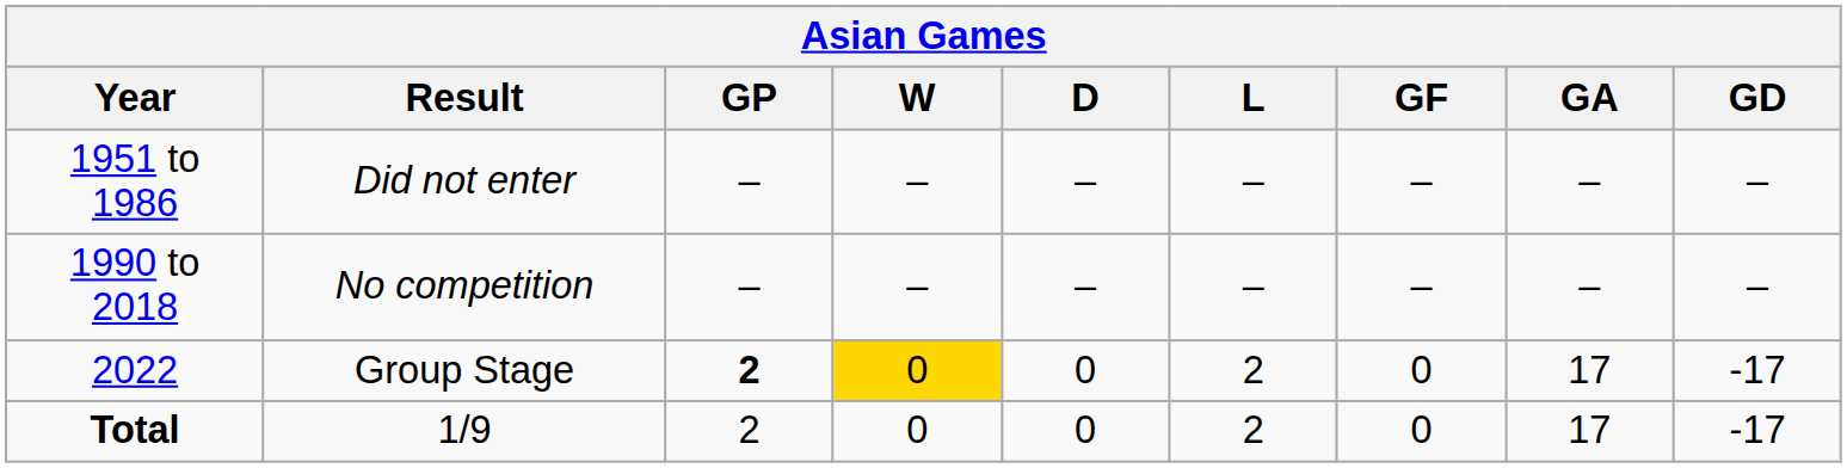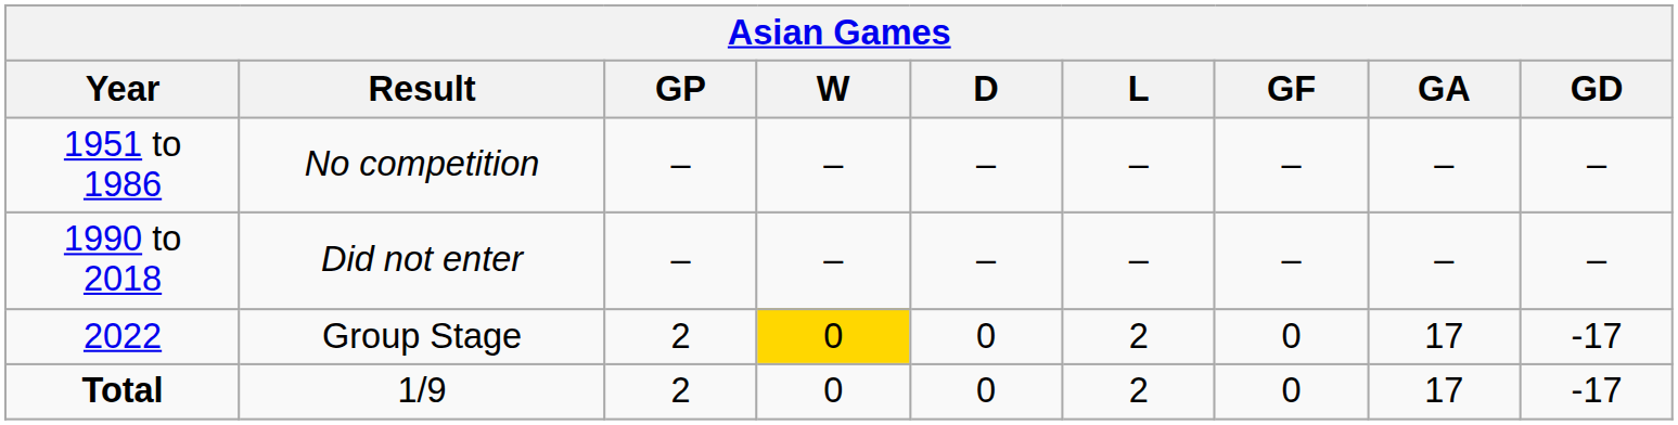1951 to 1986 | Result: Did not enter -> No competition
1990 to 2018 | Result: No competition -> Did not enter
2022 | GP: bold -> normal
